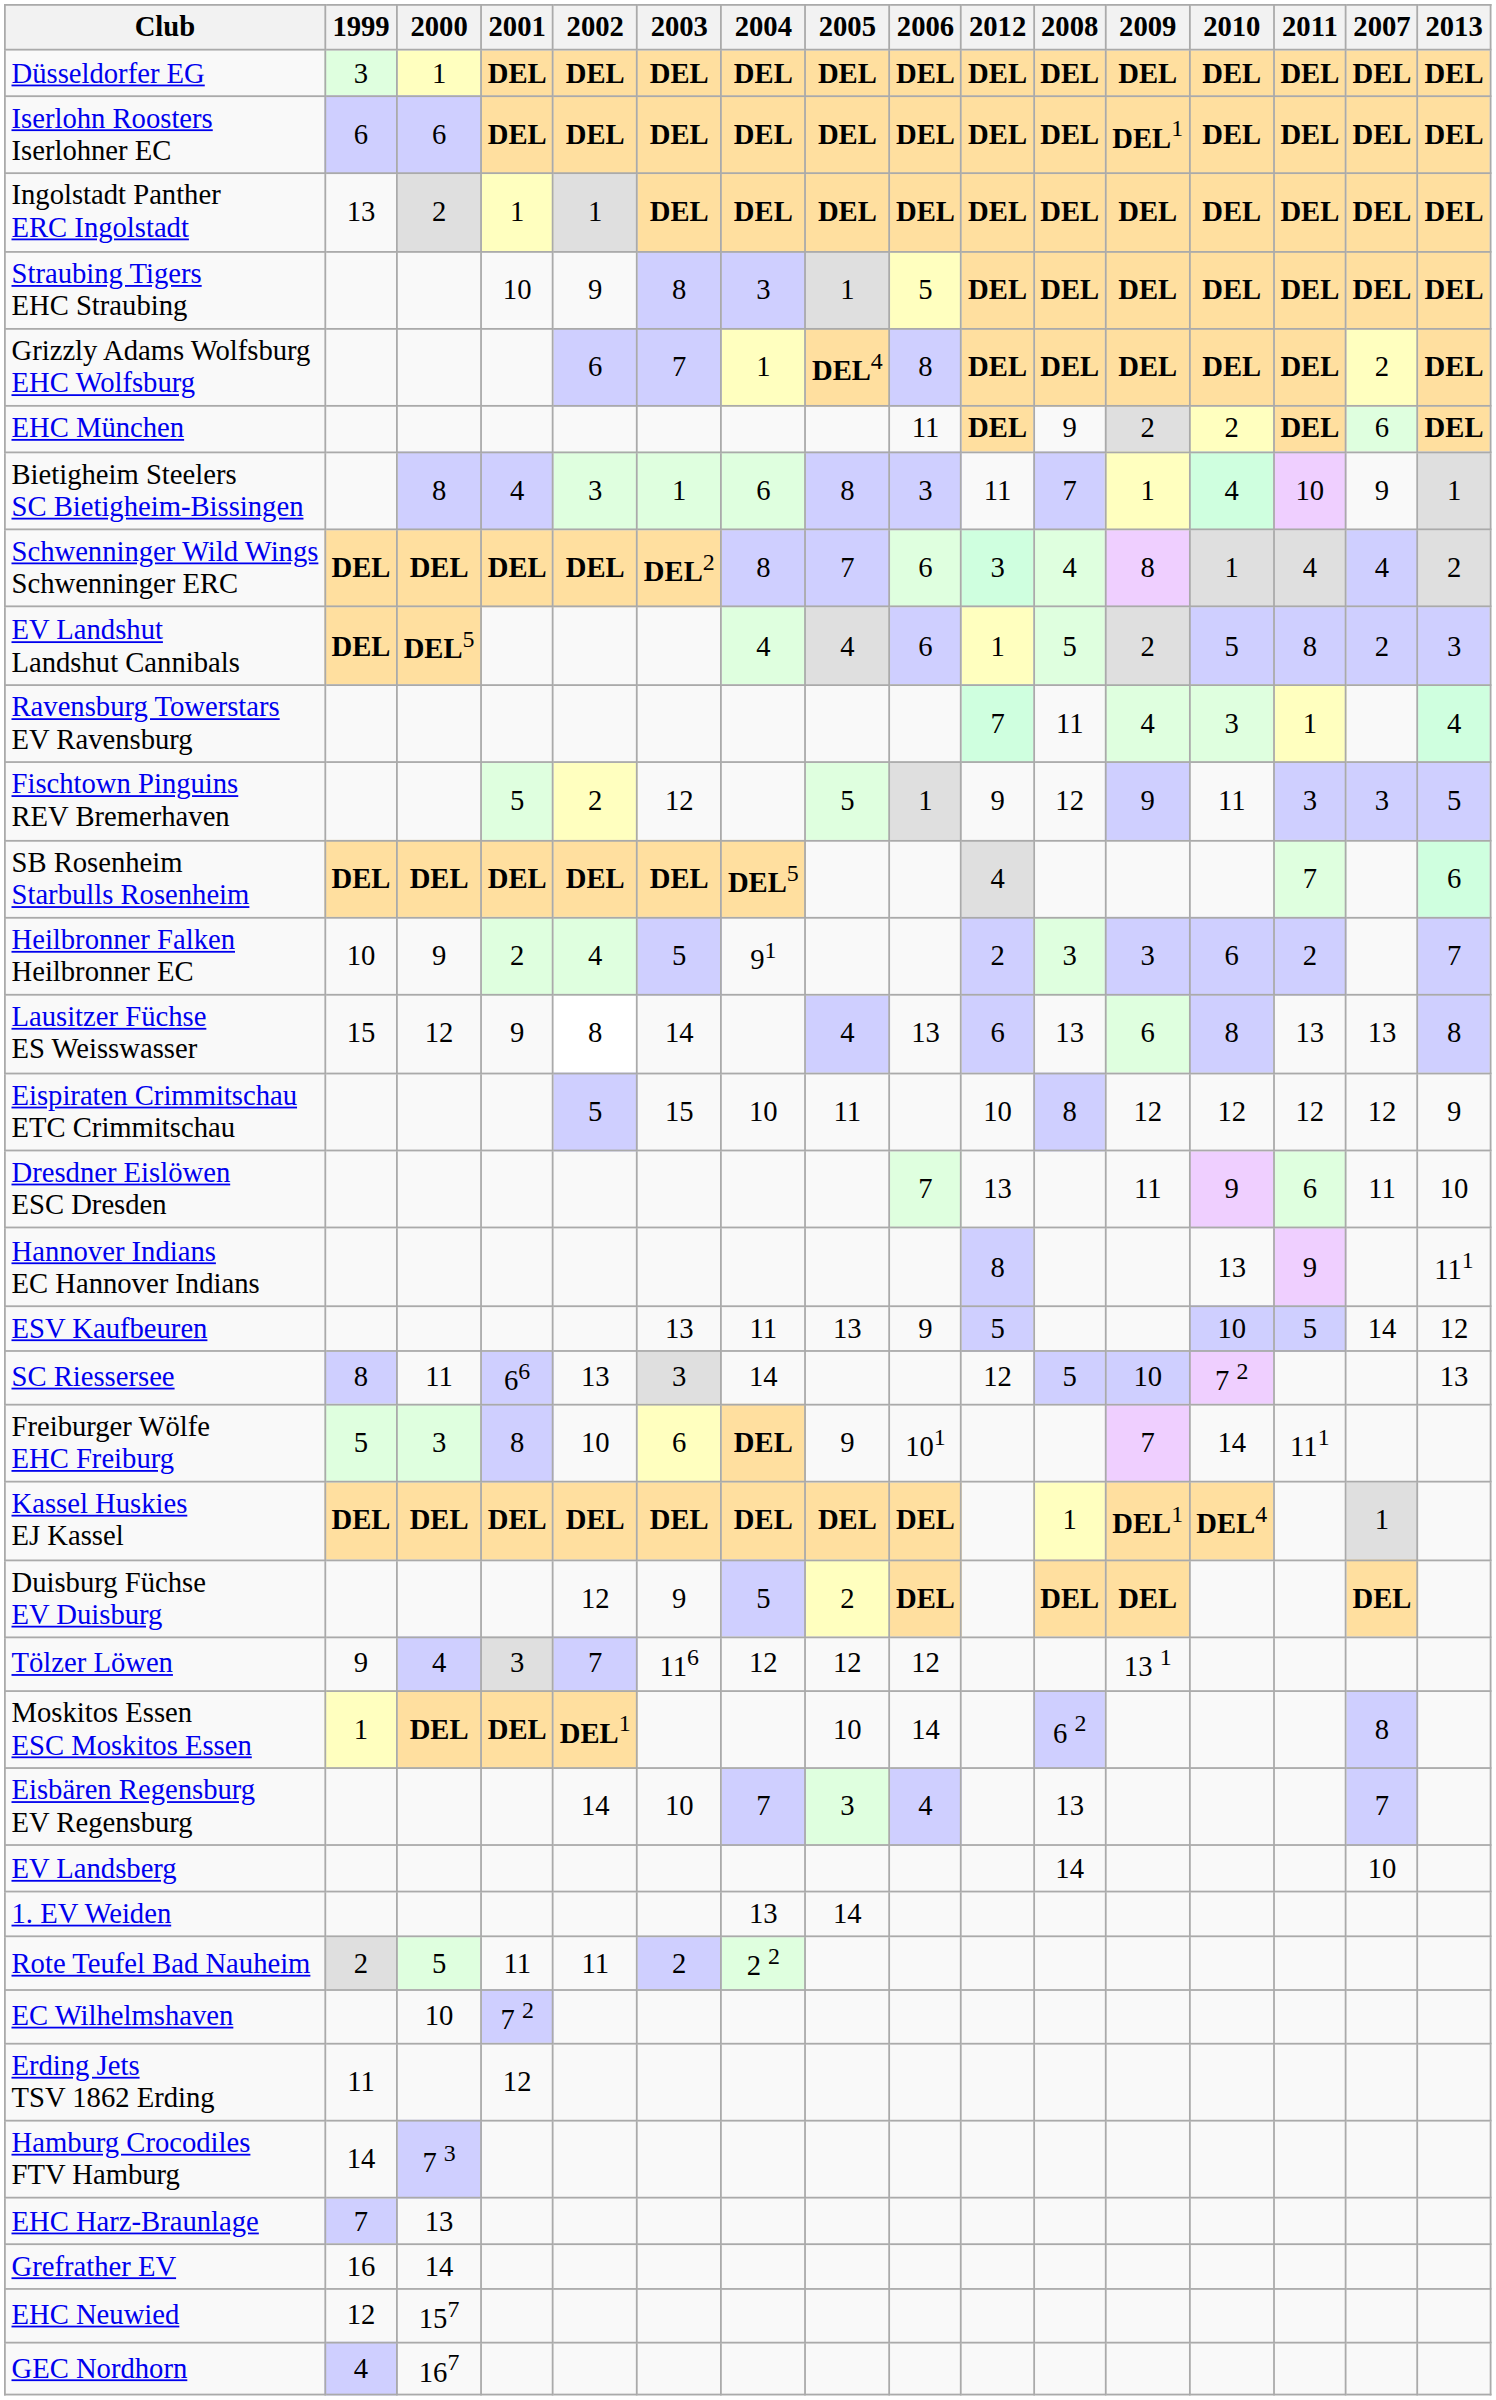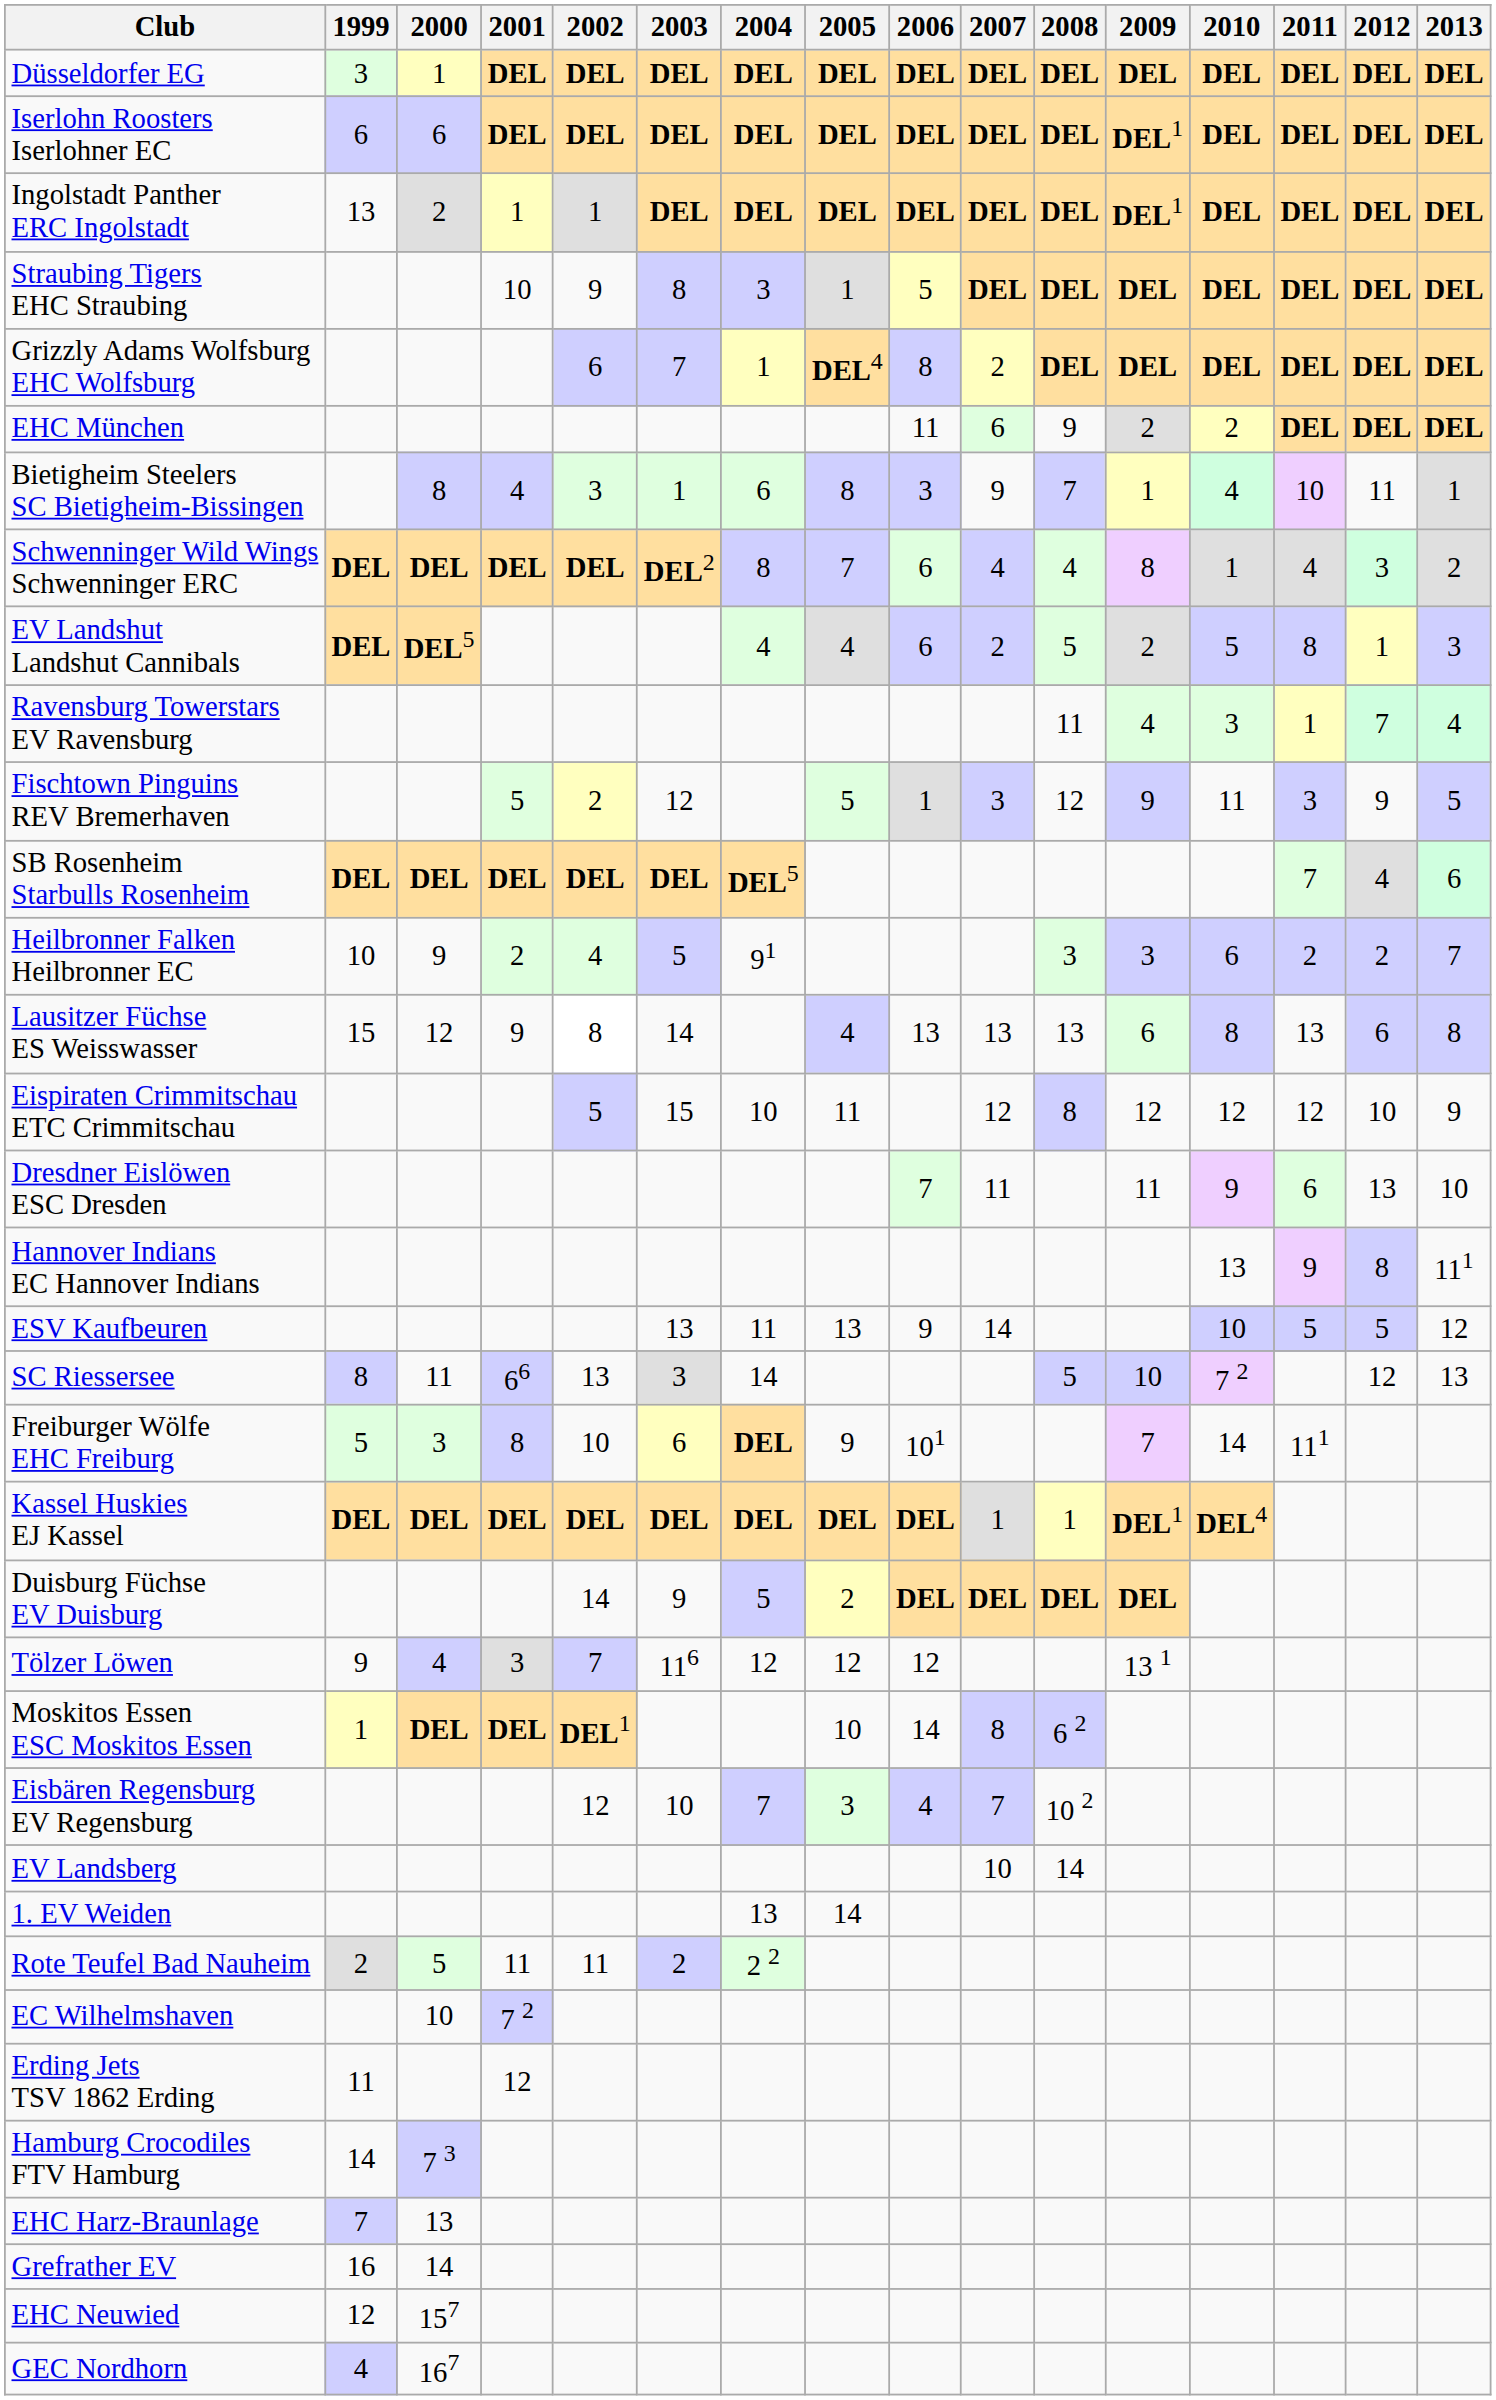columns swapped: 2007 <-> 2012
Ingolstadt Panther ERC Ingolstadt | 2009: DEL -> DEL1
Duisburg Füchse EV Duisburg | 2002: 12 -> 14
Eisbären Regensburg EV Regensburg | 2002: 14 -> 12
Eisbären Regensburg EV Regensburg | 2008: 13 -> 10 2
